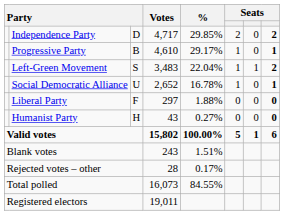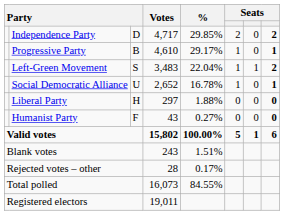Liberal Party | column 3: F -> H
Humanist Party | column 3: H -> F
